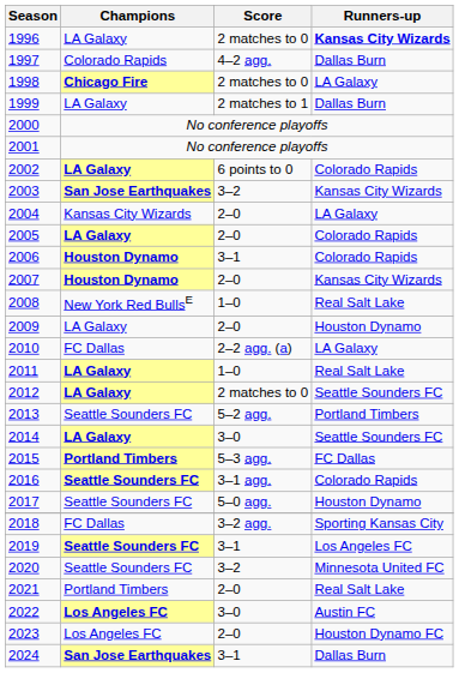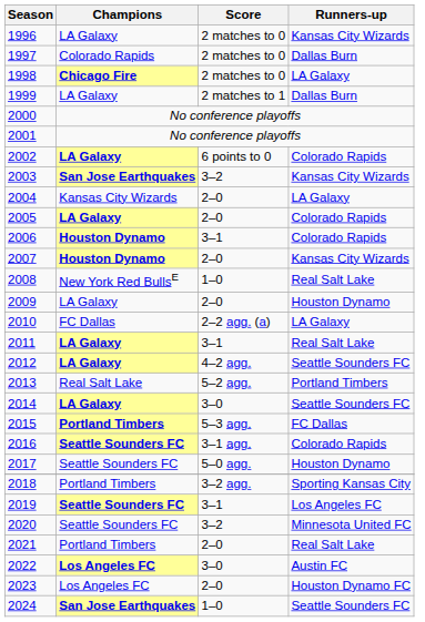1996 | Runners-up: bold -> normal
1997 | Score: 4–2 agg. -> 2 matches to 0
2011 | Score: 1–0 -> 3–1
2012 | Score: 2 matches to 0 -> 4–2 agg.
2013 | Champions: Seattle Sounders FC -> Real Salt Lake
2018 | Champions: FC Dallas -> Portland Timbers
2024 | Score: 3–1 -> 1–0
2024 | Runners-up: Dallas Burn -> Seattle Sounders FC
